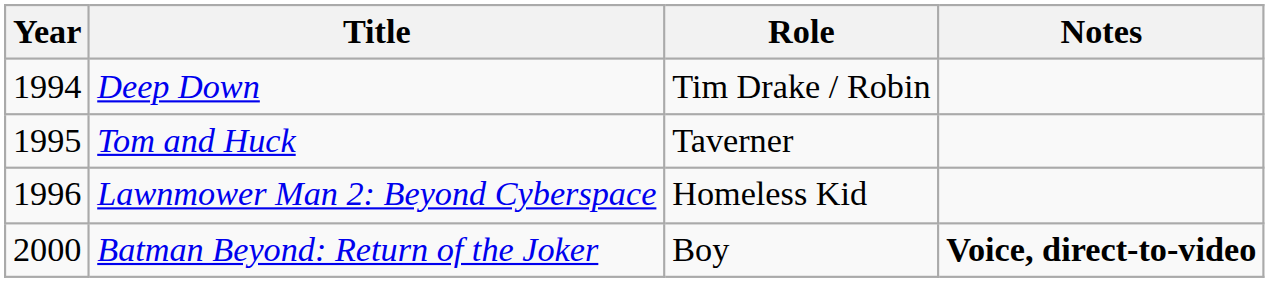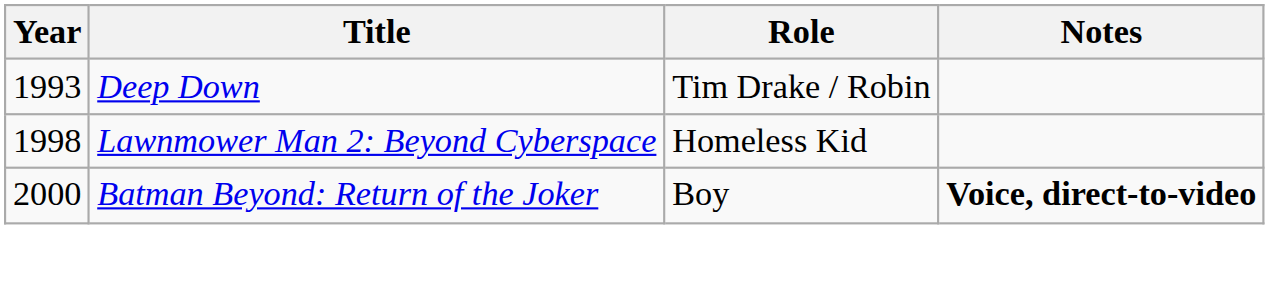Deep Down | Year: 1994 -> 1993
- row: 1995 | Tom and Huck | Taverner
Lawnmower Man 2: Beyond Cyberspace | Year: 1996 -> 1998
